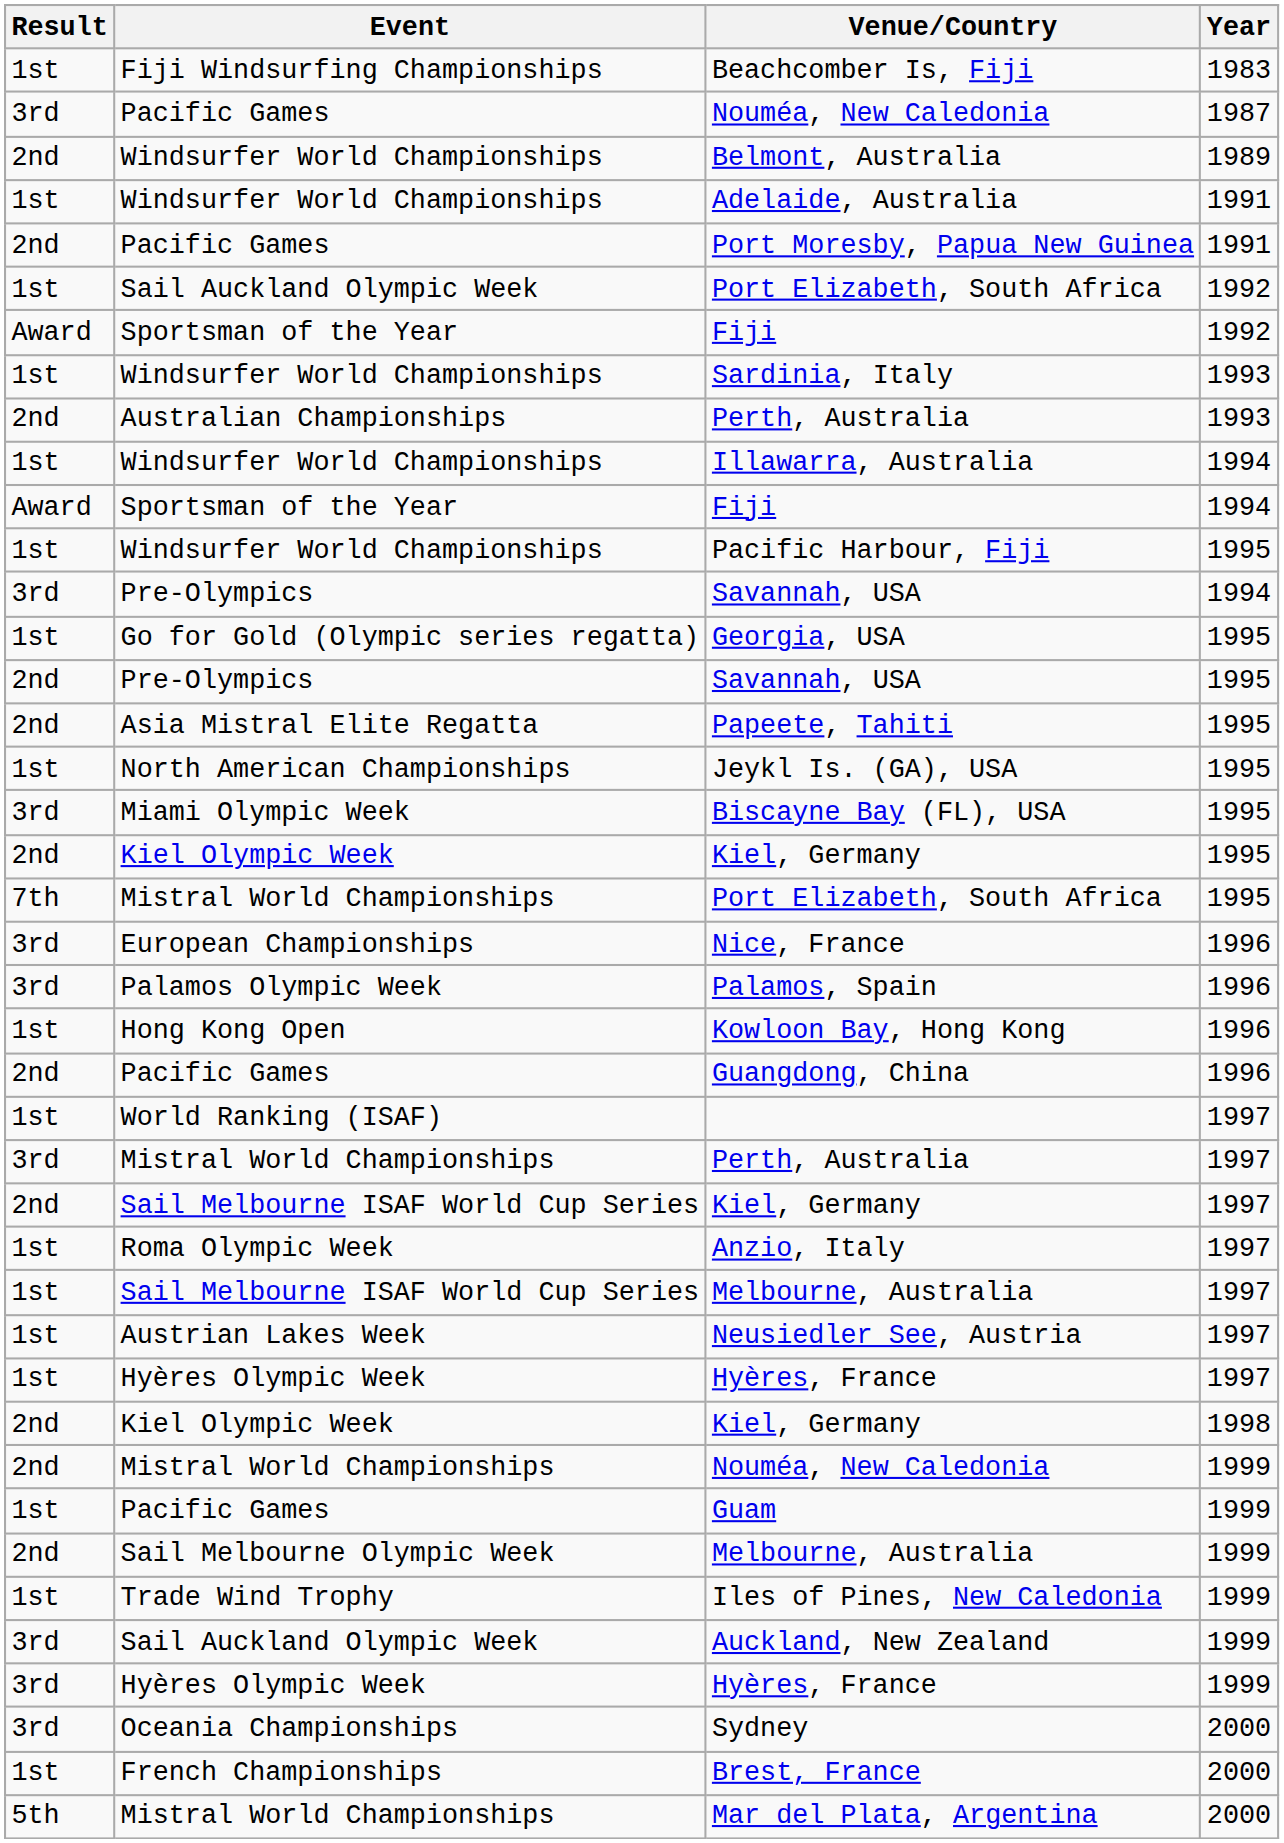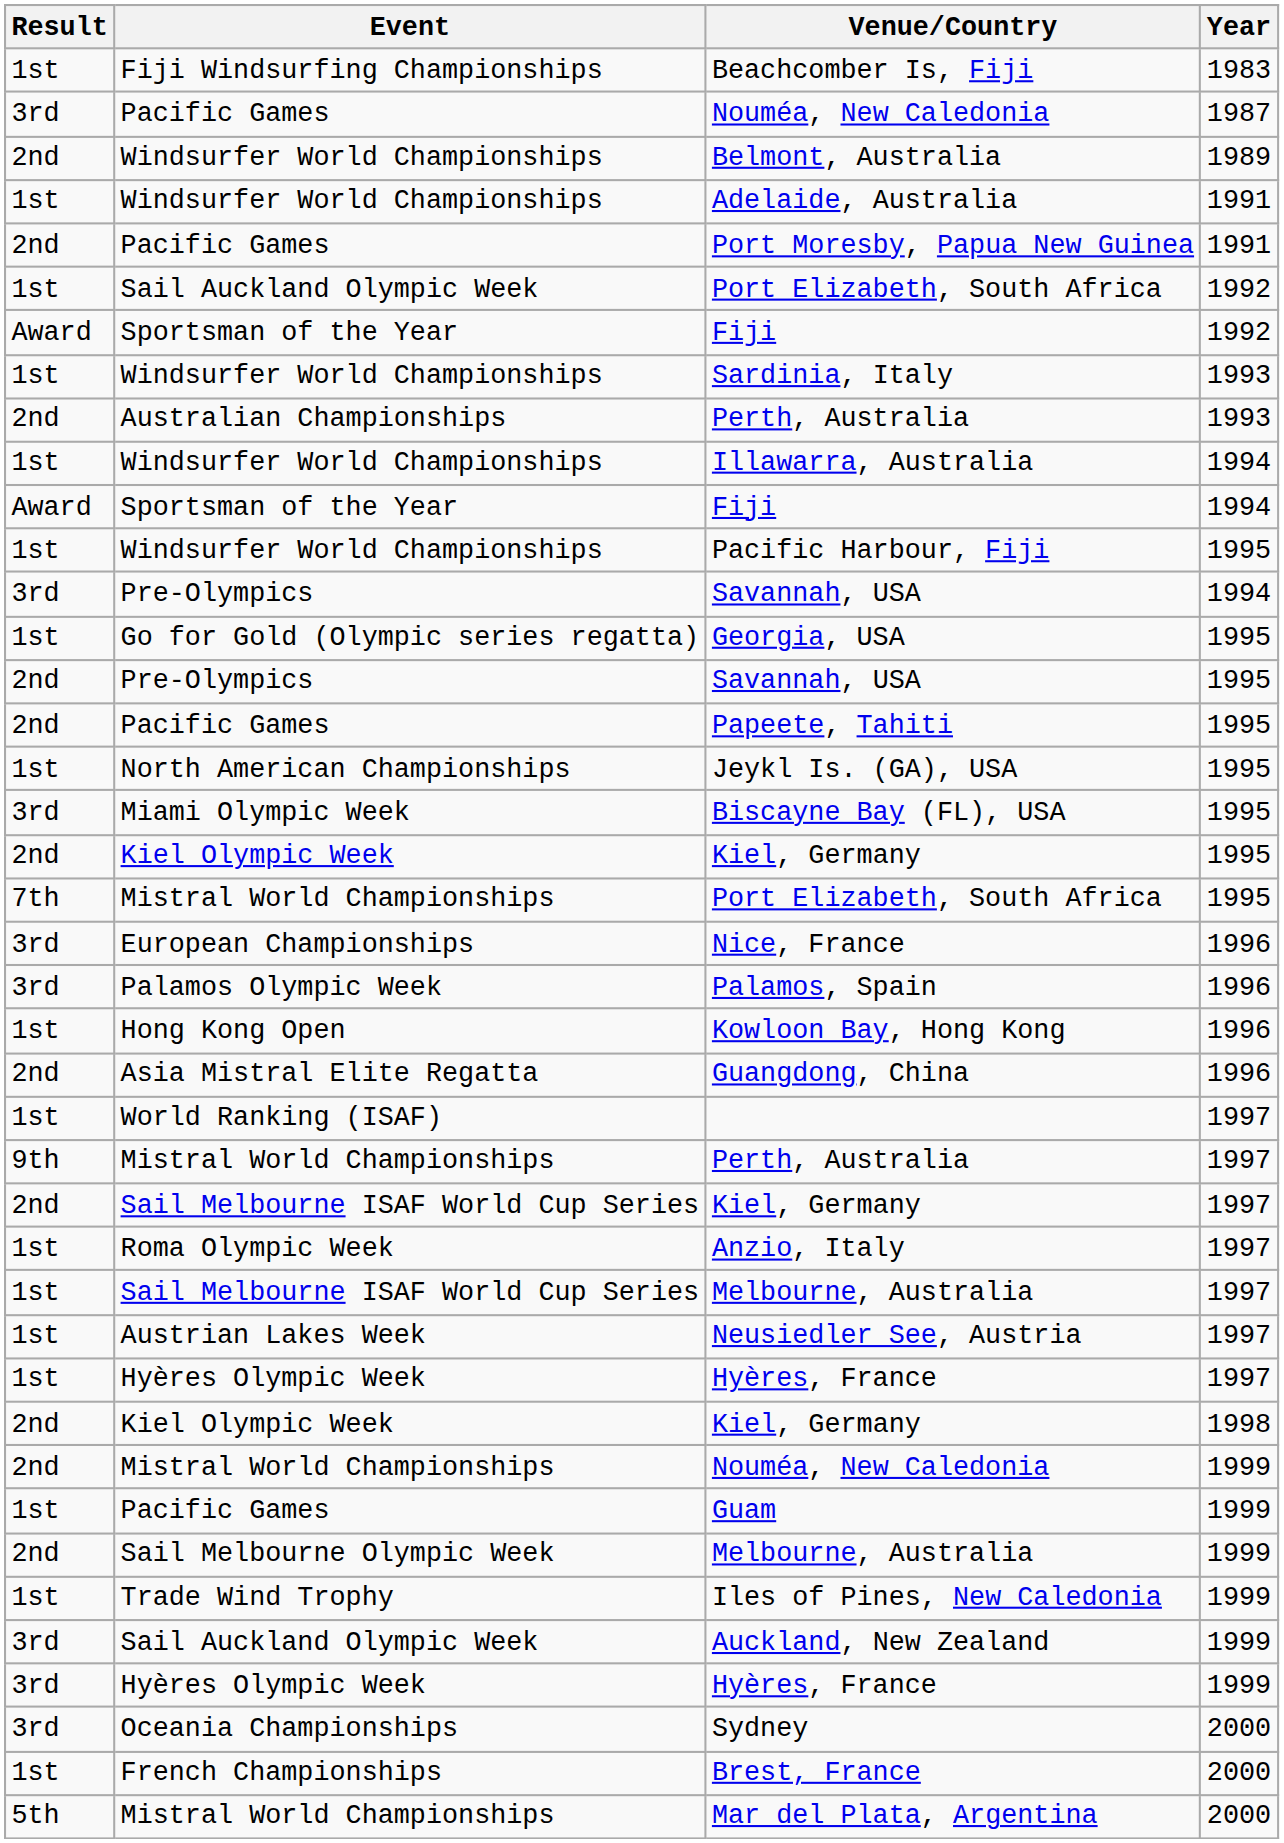Papeete, Tahiti | Event: Asia Mistral Elite Regatta -> Pacific Games
Guangdong, China | Event: Pacific Games -> Asia Mistral Elite Regatta
Perth, Australia / 1997 | Result: 3rd -> 9th
